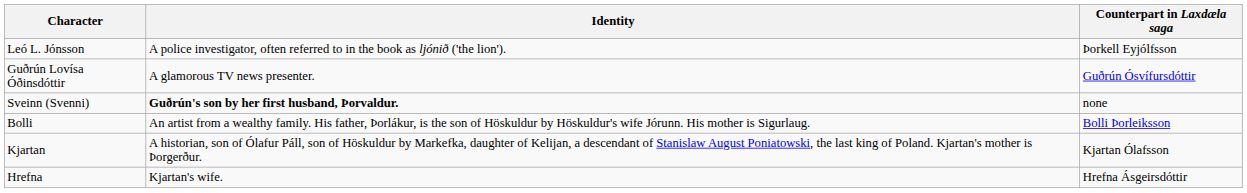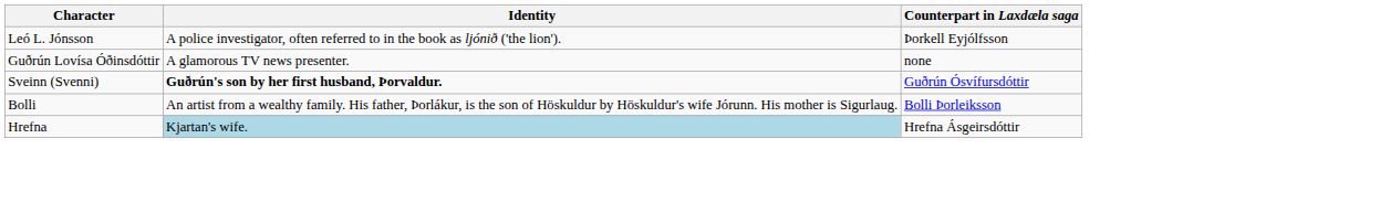Guðrún Lovísa Óðinsdóttir | Counterpart in Laxdæla saga: Guðrún Ósvífursdóttir -> none
Sveinn (Svenni) | Counterpart in Laxdæla saga: none -> Guðrún Ósvífursdóttir
- row: Kjartan | A historian, son of Ólafur Páll, son of Höskuldur by Markefka, daughter of Kelijan, a descendant of Stanislaw August Poniatowski, the last king of Poland. Kjartan's mother is Þorgerður. | Kjartan Ólafsson
Hrefna | Identity: no background -> lightblue background
